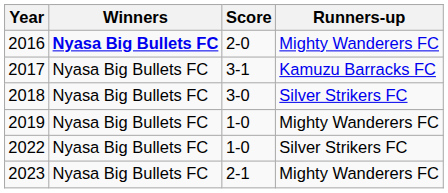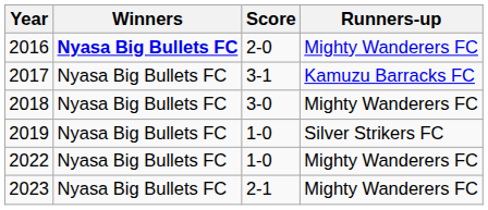2018 | Runners-up: Silver Strikers FC -> Mighty Wanderers FC
2019 | Runners-up: Mighty Wanderers FC -> Silver Strikers FC
2022 | Runners-up: Silver Strikers FC -> Mighty Wanderers FC
